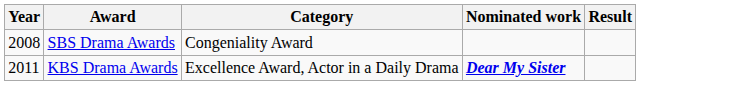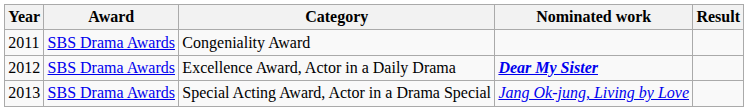Congeniality Award | Year: 2008 -> 2011
Excellence Award, Actor in a Daily Drama | Year: 2011 -> 2012
Excellence Award, Actor in a Daily Drama | Award: KBS Drama Awards -> SBS Drama Awards
+ row: 2013 | SBS Drama Awards | Special Acting Award, Actor in a Drama Special | Jang Ok-jung, Living by Love
